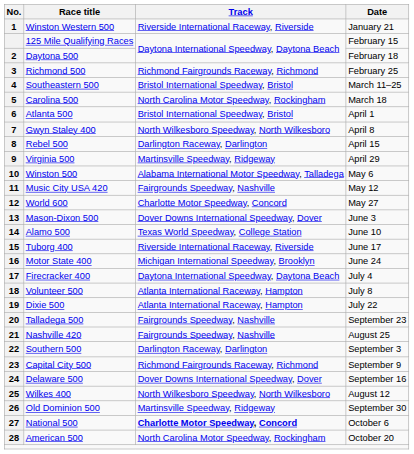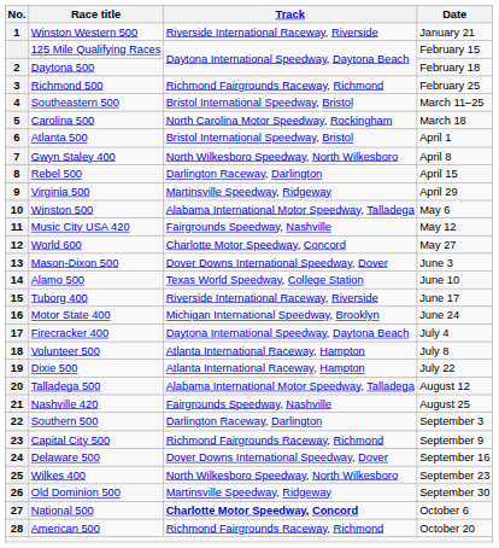Talladega 500 | Track: Fairgrounds Speedway, Nashville -> Alabama International Motor Speedway, Talladega
Talladega 500 | Date: September 23 -> August 12
Wilkes 400 | Date: August 12 -> September 23
American 500 | Track: North Carolina Motor Speedway, Rockingham -> Richmond Fairgrounds Raceway, Richmond
